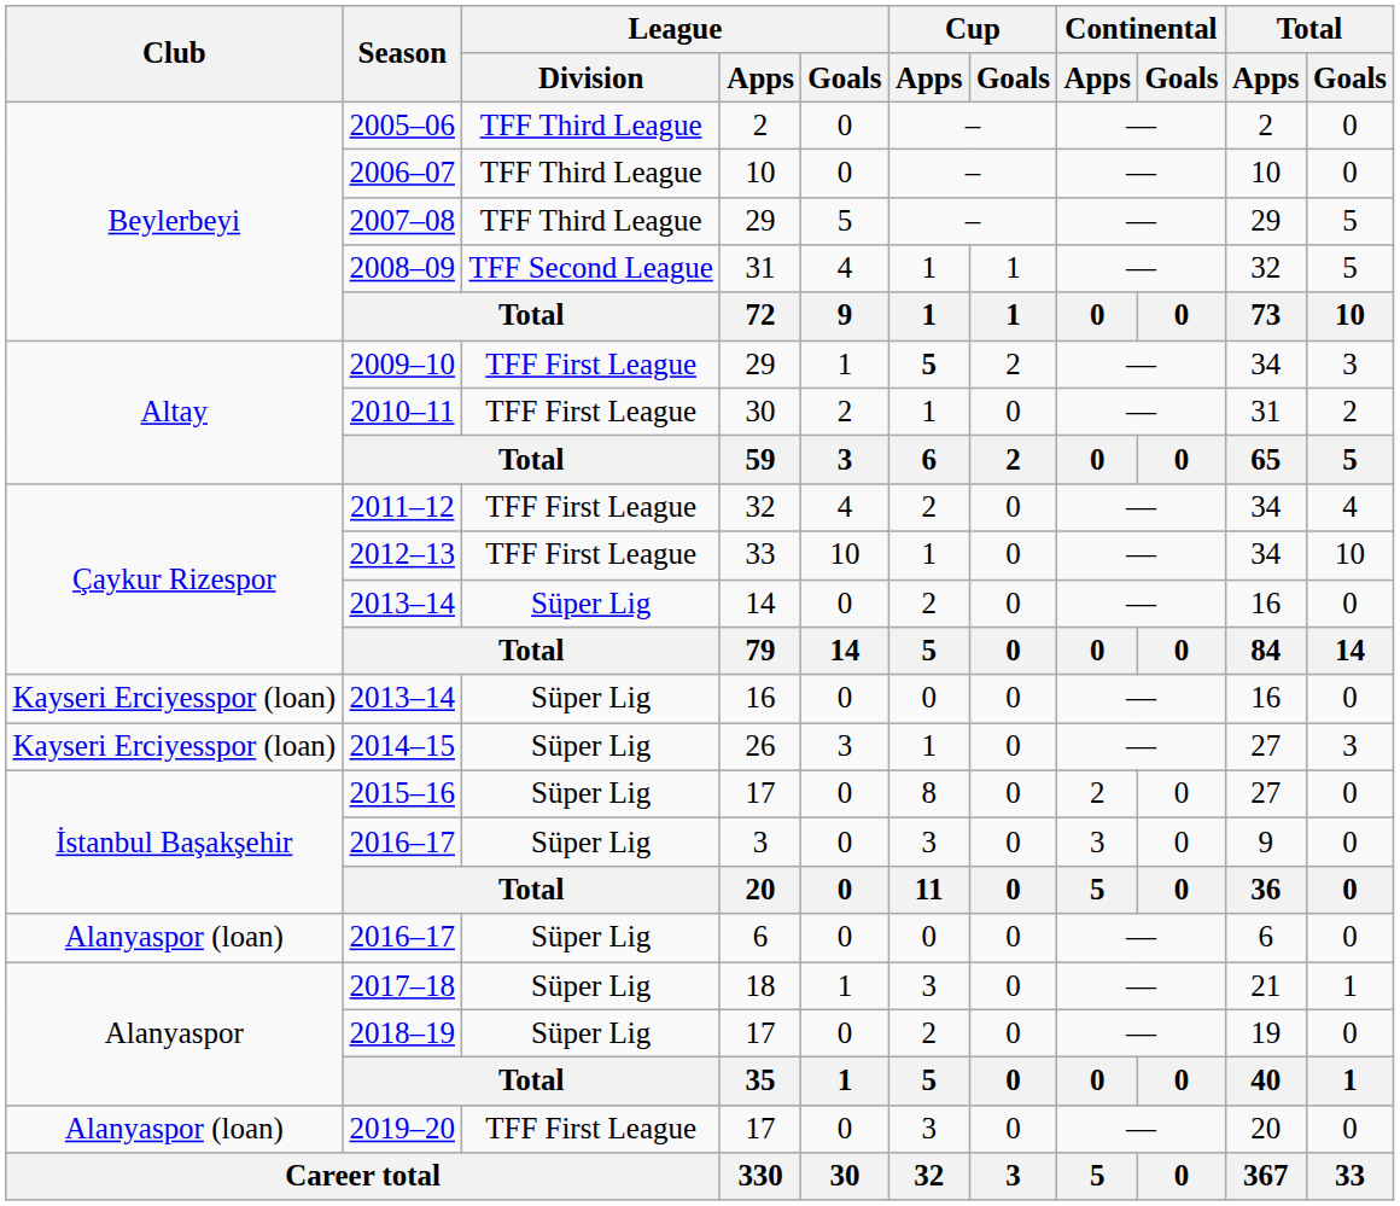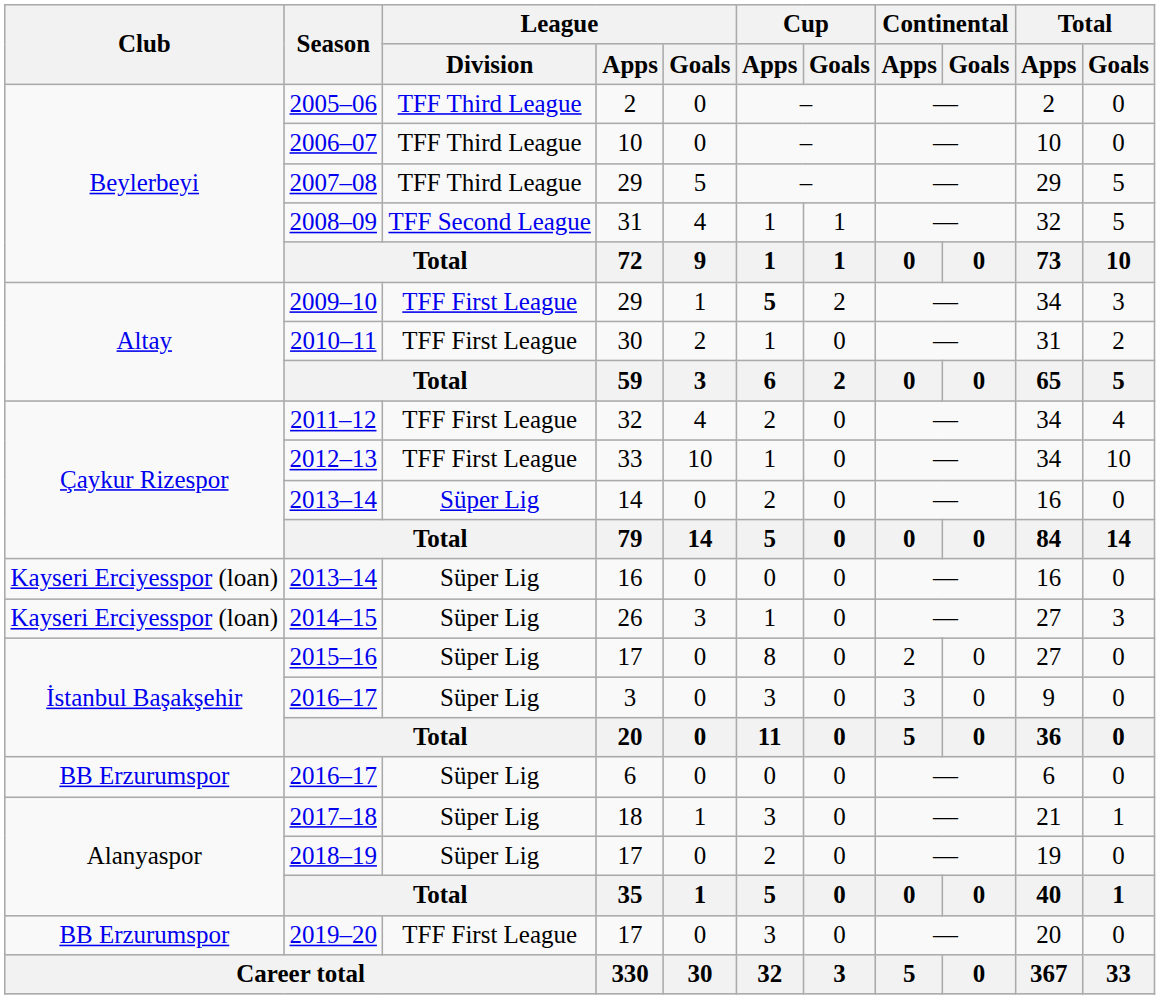2016–17 / 6 | Club: Alanyaspor (loan) -> BB Erzurumspor
2019–20 | Club: Alanyaspor (loan) -> BB Erzurumspor
